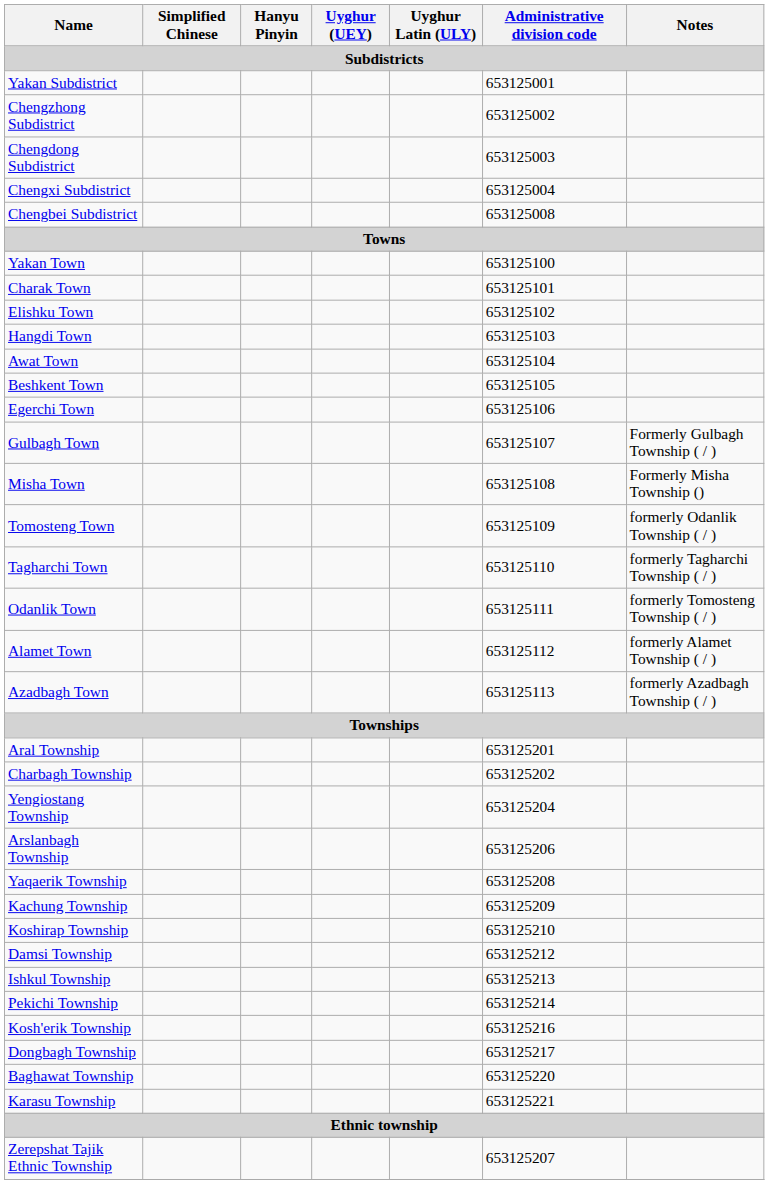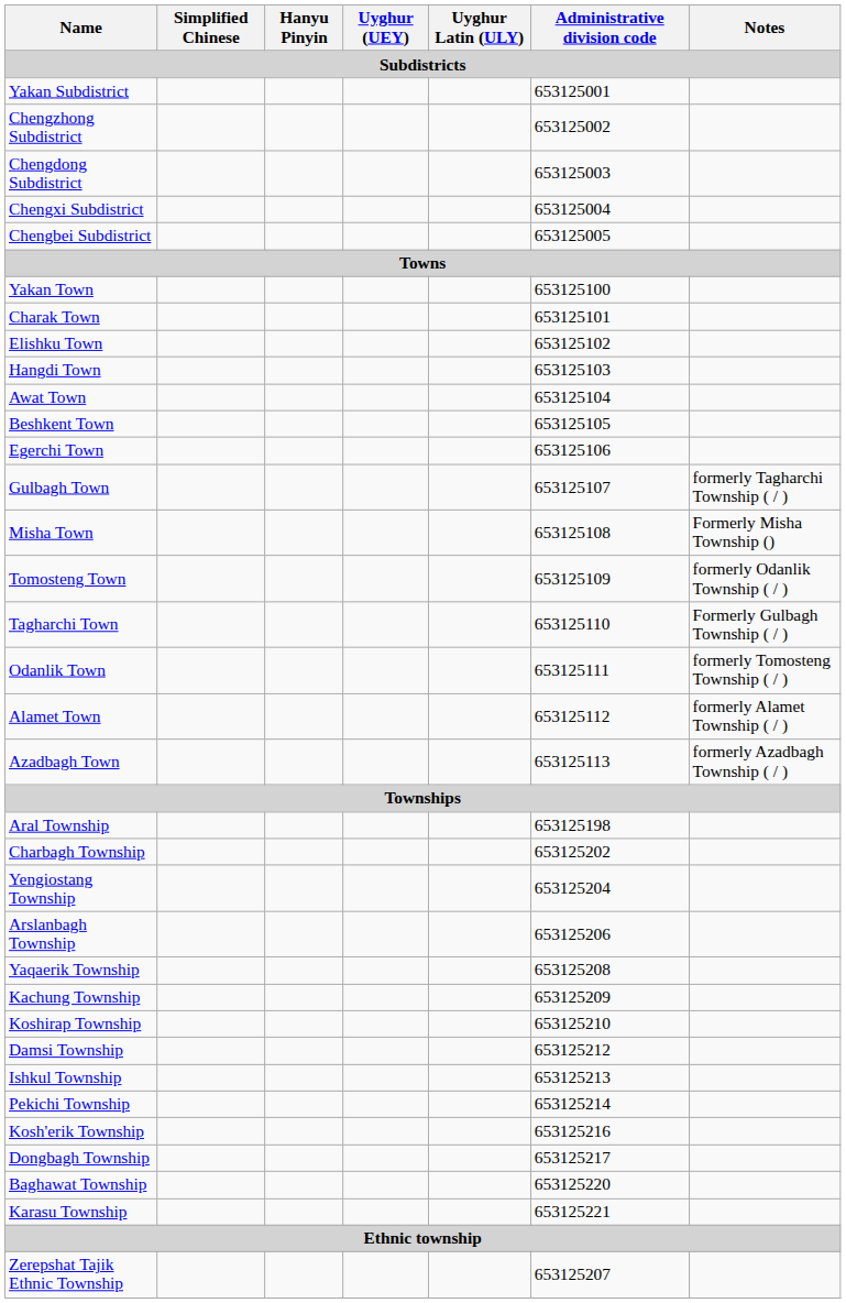Chengbei Subdistrict | Administrative division code: 653125008 -> 653125005
Gulbagh Town | Notes: Formerly Gulbagh Township ( / ) -> formerly Tagharchi Township ( / )
Tagharchi Town | Notes: formerly Tagharchi Township ( / ) -> Formerly Gulbagh Township ( / )
Aral Township | Administrative division code: 653125201 -> 653125198
